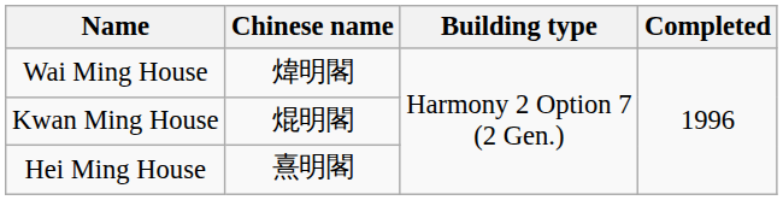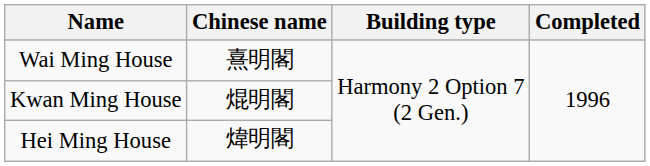Wai Ming House | Chinese name: 煒明閣 -> 熹明閣
Hei Ming House | Chinese name: 熹明閣 -> 煒明閣
